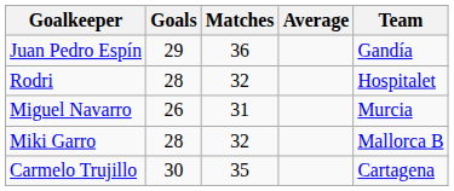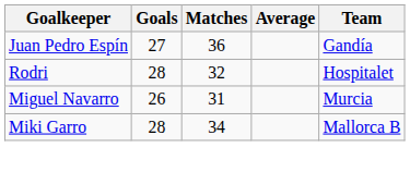Juan Pedro Espín | Goals: 29 -> 27
Miki Garro | Matches: 32 -> 34
- row: Carmelo Trujillo | 30 | 35 | Cartagena
